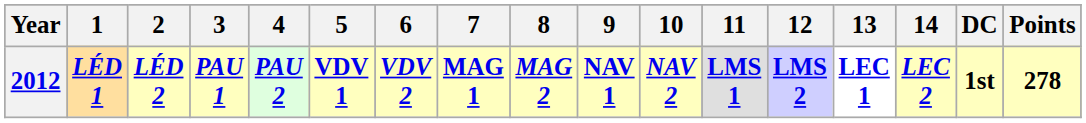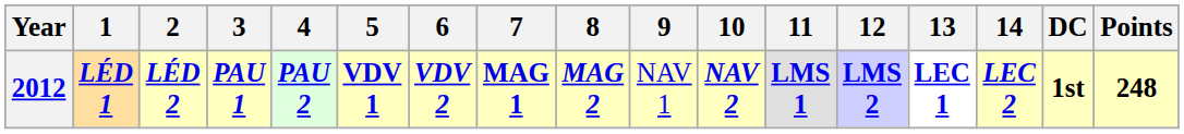2012 | 9: bold -> normal
2012 | Points: 278 -> 248
